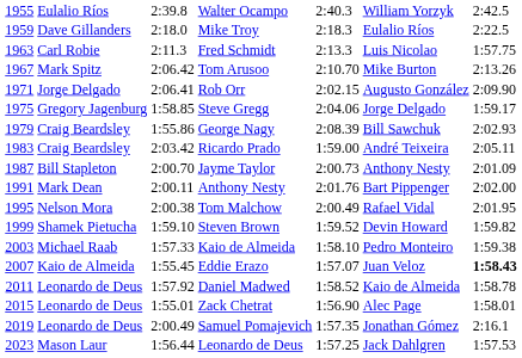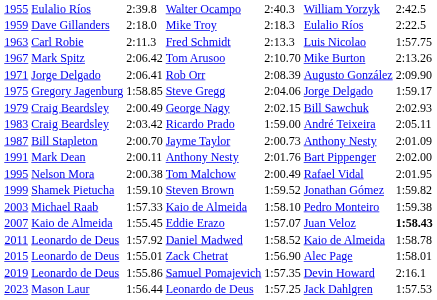Rob Orr | column 5: 2:02.15 -> 2:08.39
George Nagy | column 3: 1:55.86 -> 2:00.49
George Nagy | column 5: 2:08.39 -> 2:02.15
Steven Brown | column 6: Devin Howard -> Jonathan Gómez
Samuel Pomajevich | column 3: 2:00.49 -> 1:55.86
Samuel Pomajevich | column 6: Jonathan Gómez -> Devin Howard
